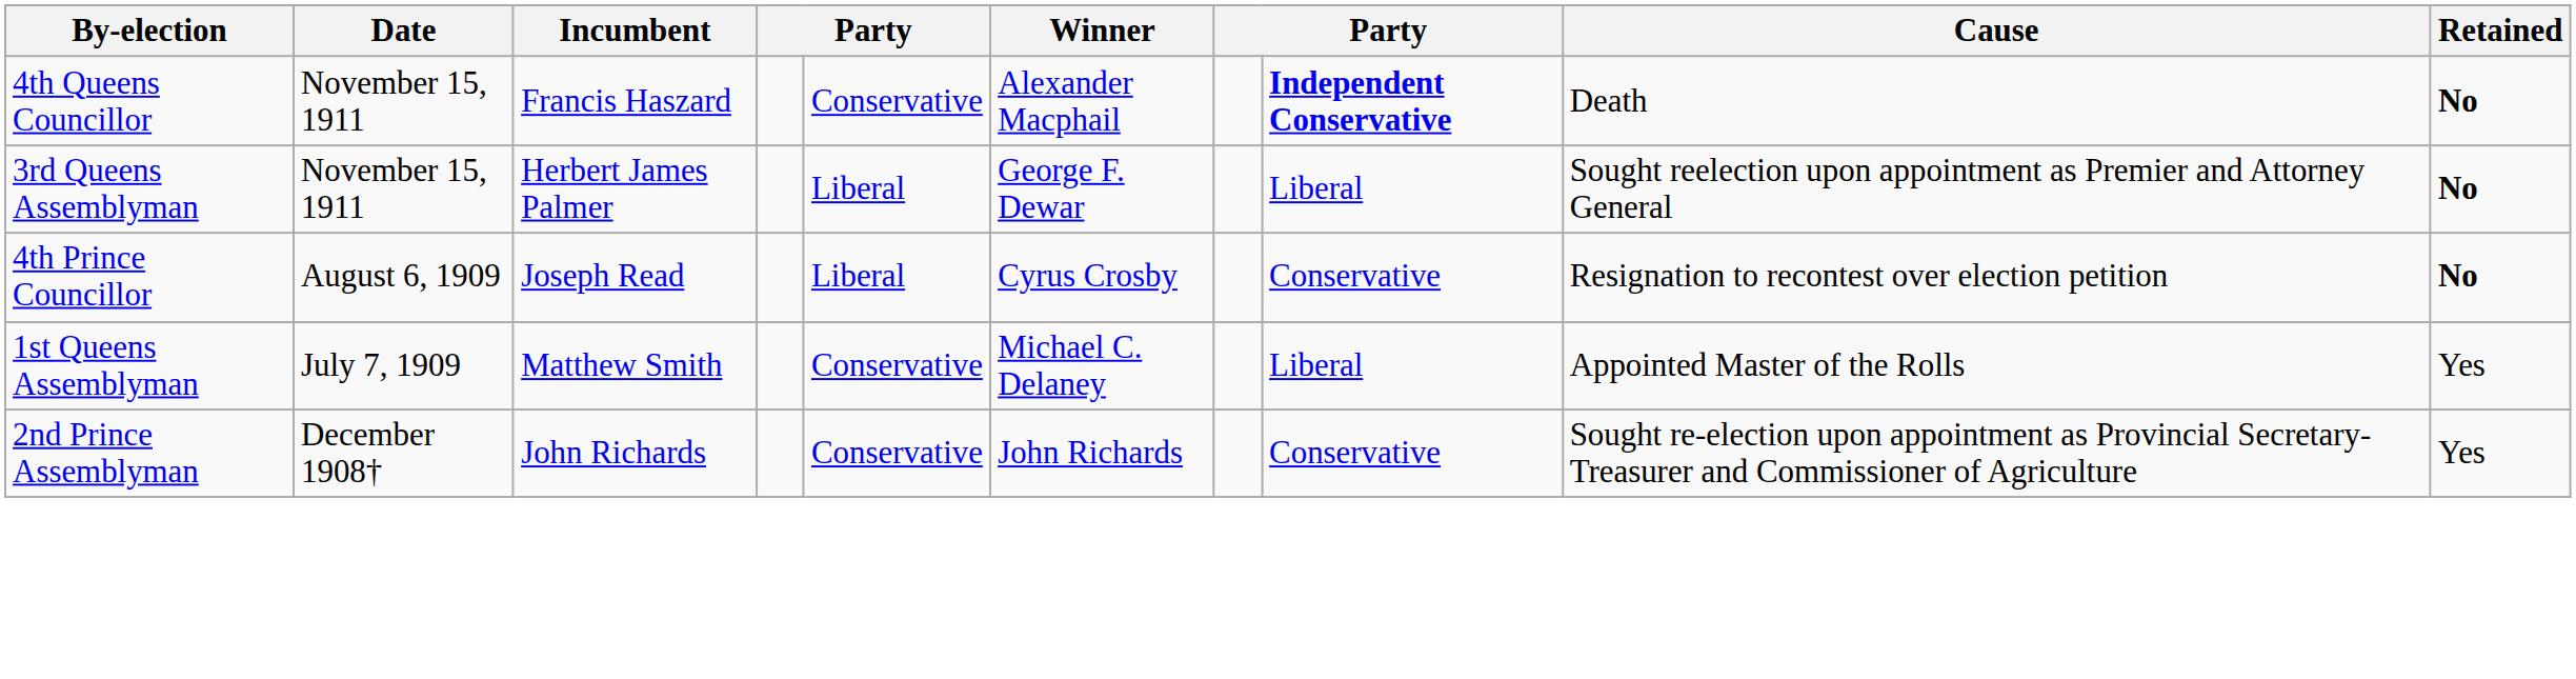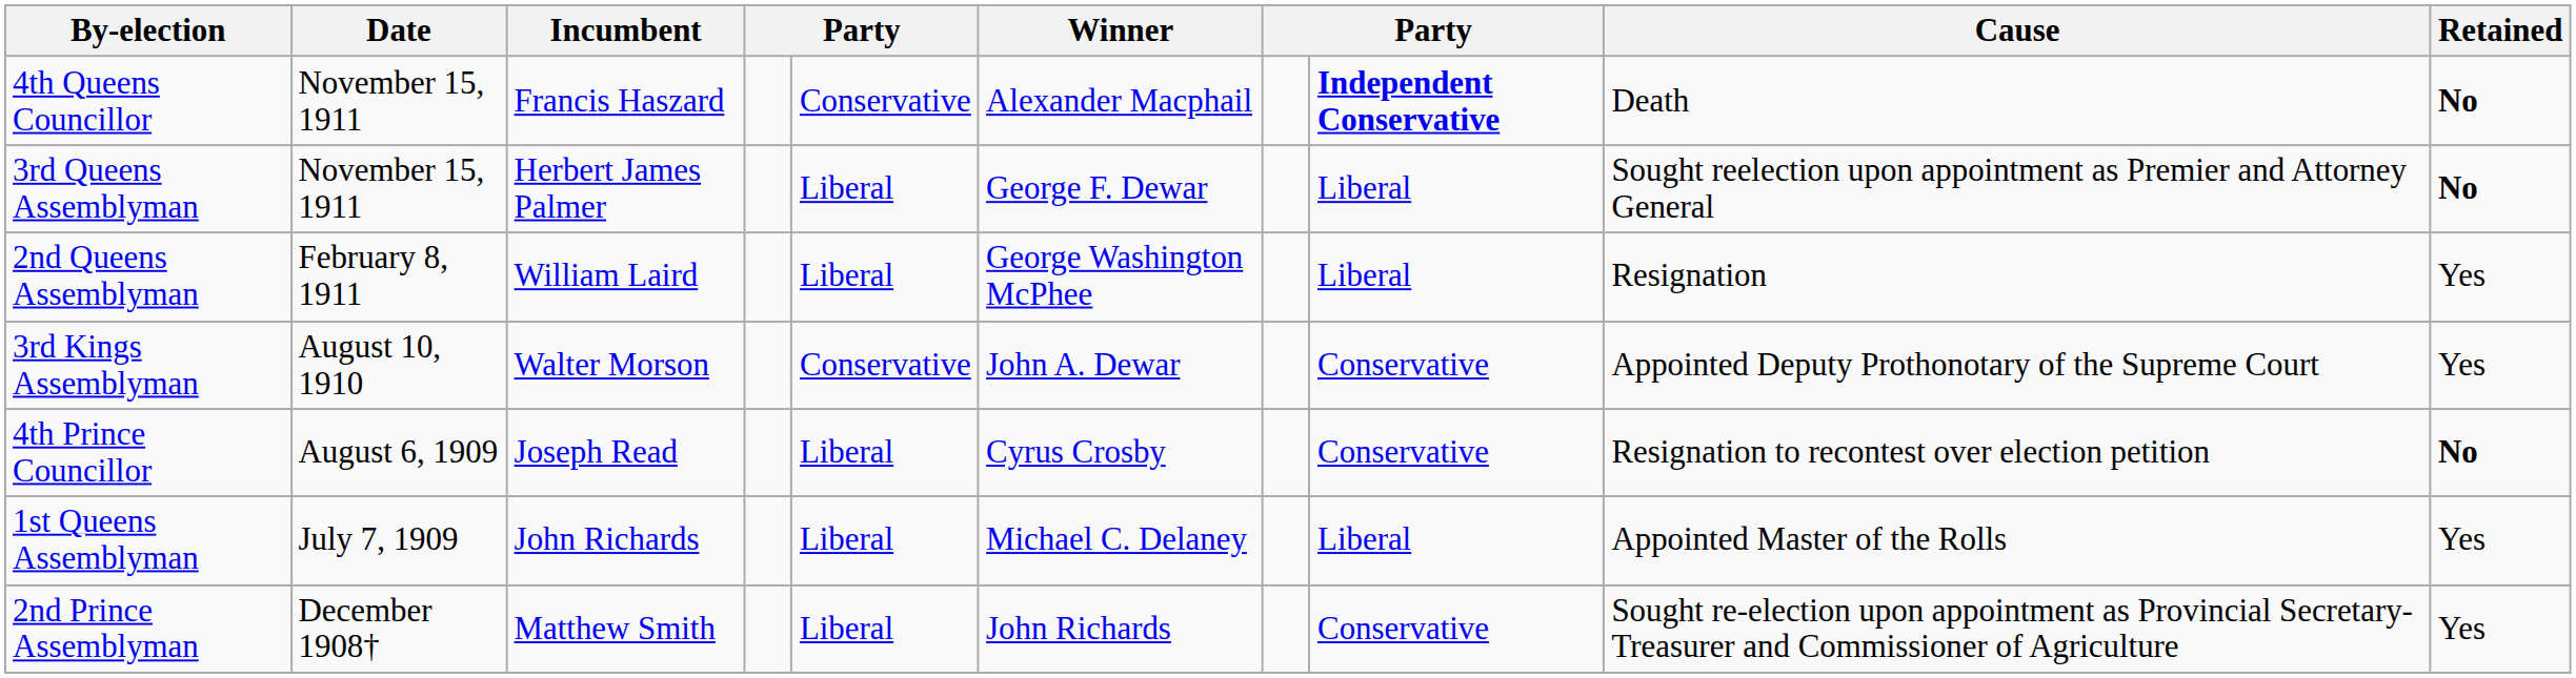+ row: 2nd Queens Assemblyman | February 8, 1911 | William Laird | Liberal | George Washington McPhee | Liberal | Resignation | Yes
+ row: 3rd Kings Assemblyman | August 10, 1910 | Walter Morson | Conservative | John A. Dewar | Conservative | Appointed Deputy Prothonotary of the Supreme Court | Yes
1st Queens Assemblyman | Incumbent: Matthew Smith -> John Richards
1st Queens Assemblyman | column 5: Conservative -> Liberal
2nd Prince Assemblyman | Incumbent: John Richards -> Matthew Smith
2nd Prince Assemblyman | column 5: Conservative -> Liberal
